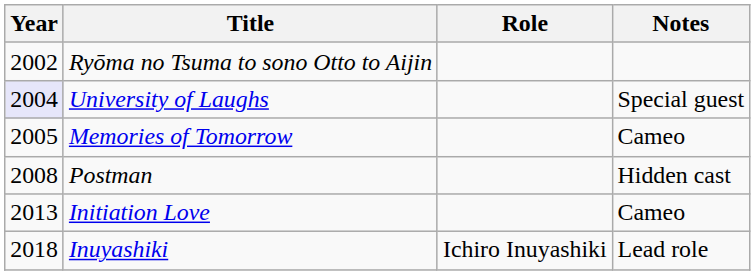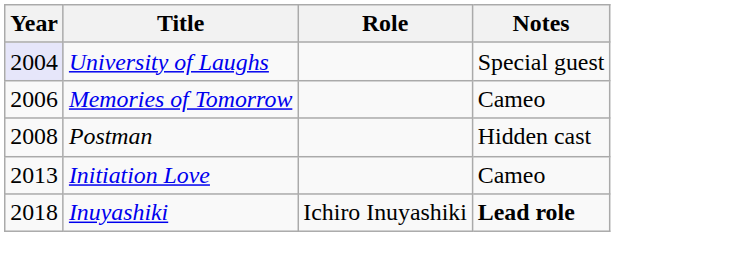- row: 2002 | Ryōma no Tsuma to sono Otto to Aijin
Memories of Tomorrow | Year: 2005 -> 2006
Inuyashiki | Notes: normal -> bold
